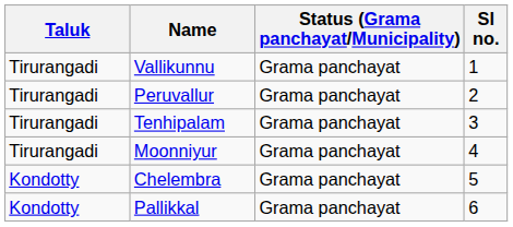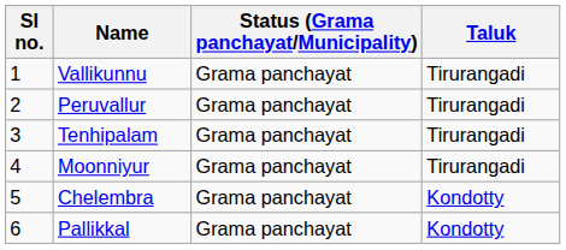columns swapped: Sl no. <-> Taluk
